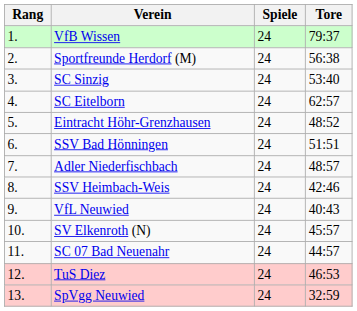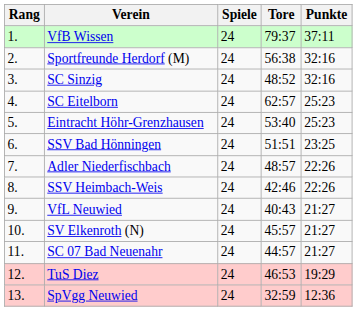+ column: Punkte | 37:11 | 32:16 | 32:16 | 25:23 | 25:23 | 23:25 | 22:26 | 22:26 | 21:27 | 21:27 | 21:27 | 19:29 | 12:36
SC Sinzig | Tore: 53:40 -> 48:52
Eintracht Höhr-Grenzhausen | Tore: 48:52 -> 53:40
